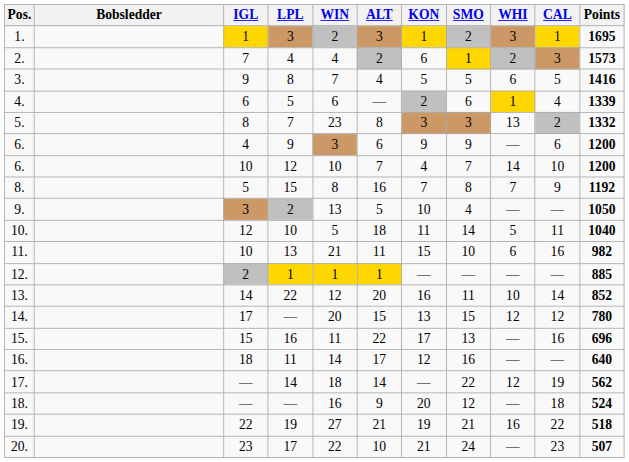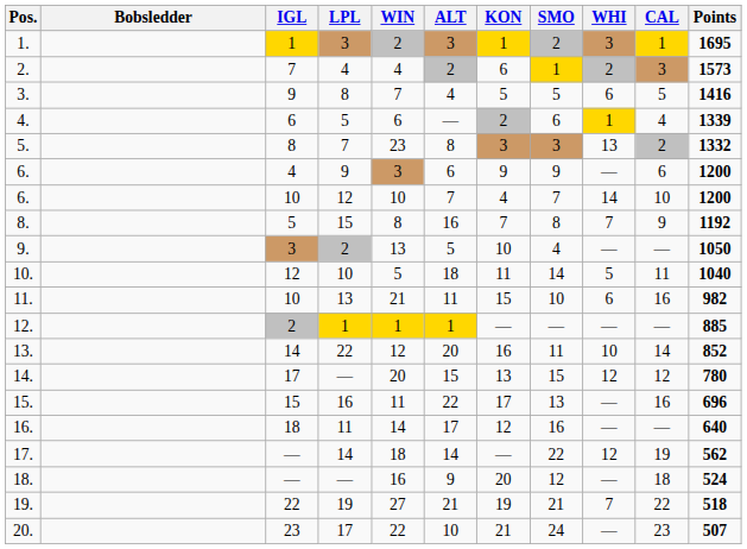19. | WHI: 16 -> 7
